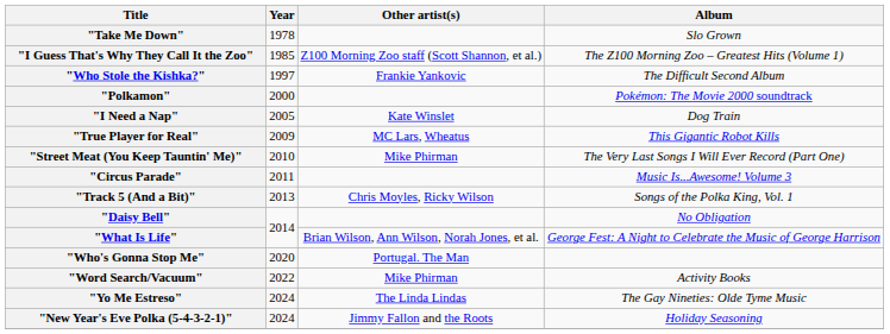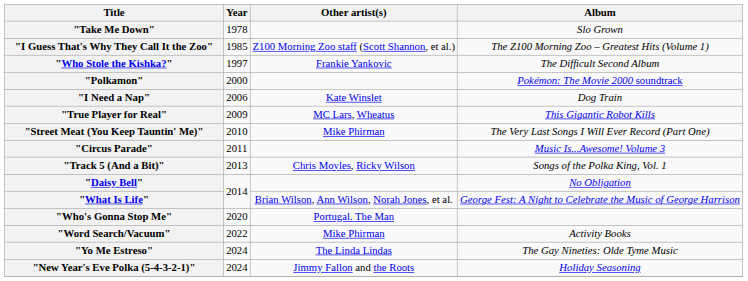"I Need a Nap" | Year: 2005 -> 2006
